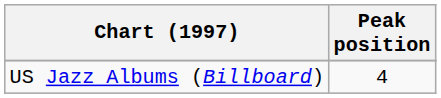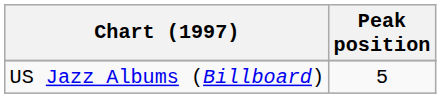US Jazz Albums (Billboard) | Peak position: 4 -> 5
